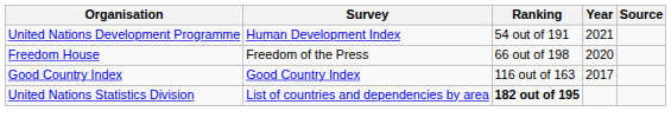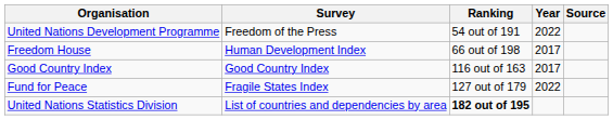United Nations Development Programme | Survey: Human Development Index -> Freedom of the Press
United Nations Development Programme | Year: 2021 -> 2022
Freedom House | Survey: Freedom of the Press -> Human Development Index
Freedom House | Year: 2020 -> 2017
+ row: Fund for Peace | Fragile States Index | 127 out of 179 | 2022
